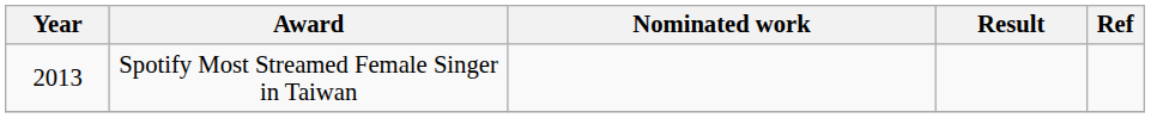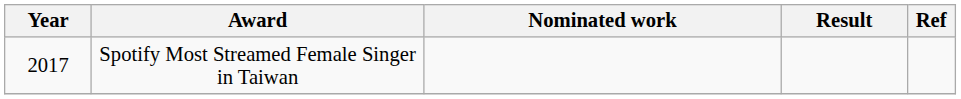Spotify Most Streamed Female Singer in Taiwan | Year: 2013 -> 2017
